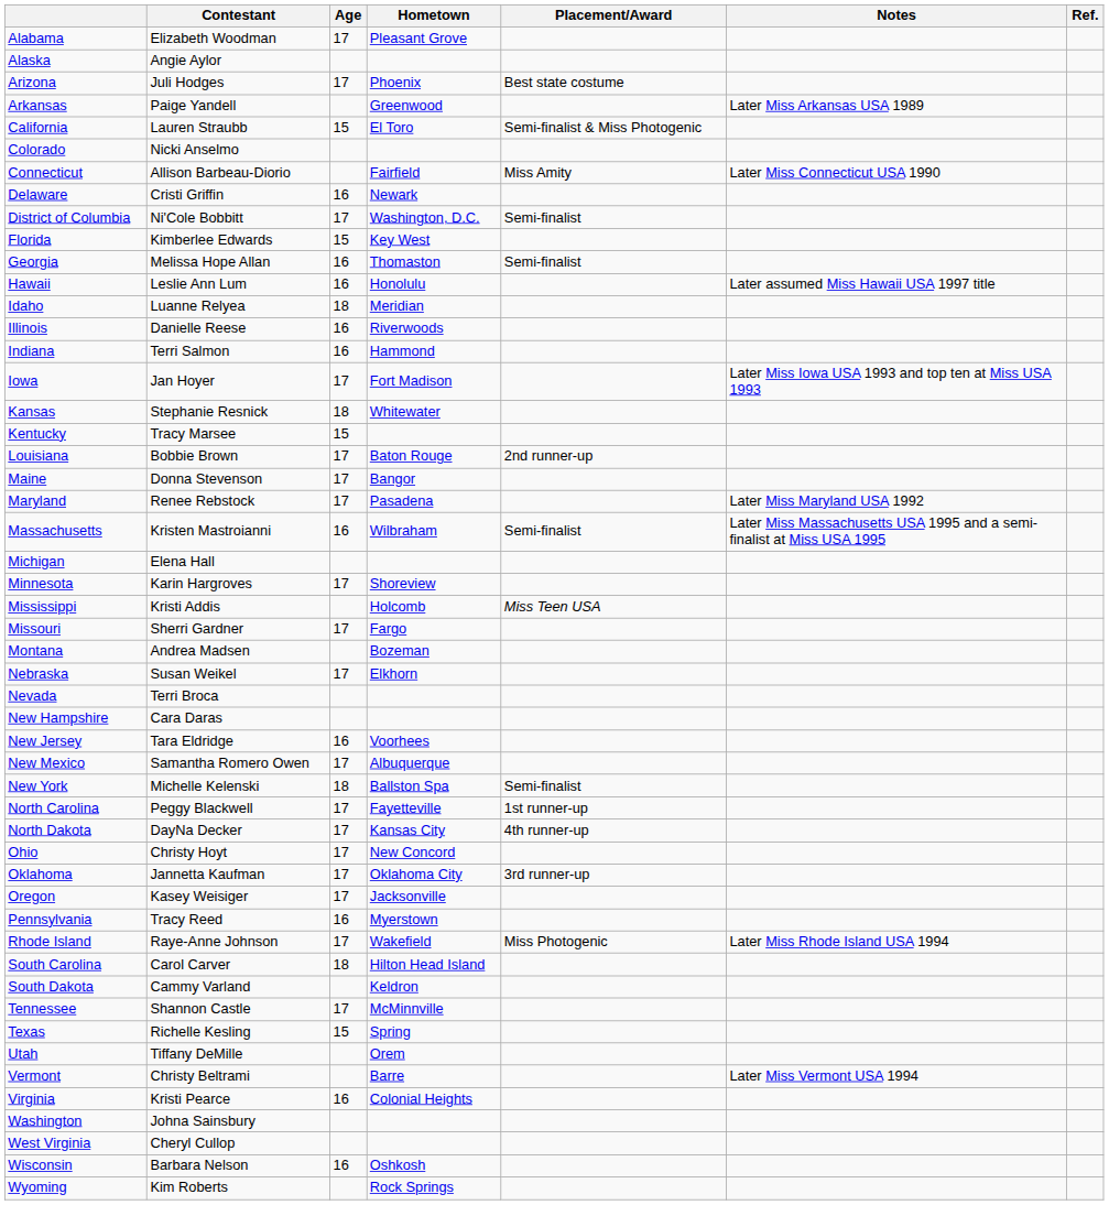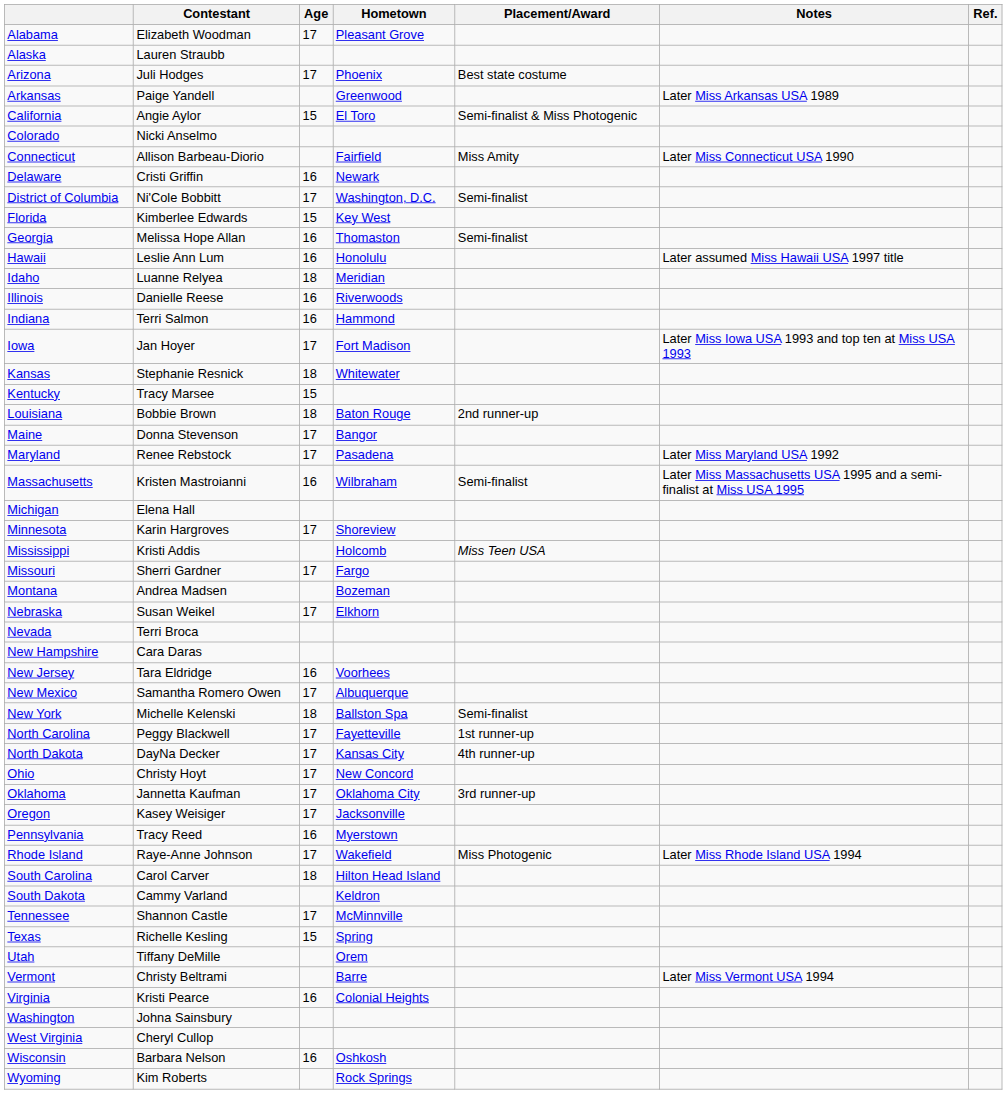Alaska | Contestant: Angie Aylor -> Lauren Straubb
California | Contestant: Lauren Straubb -> Angie Aylor
Louisiana | Age: 17 -> 18
